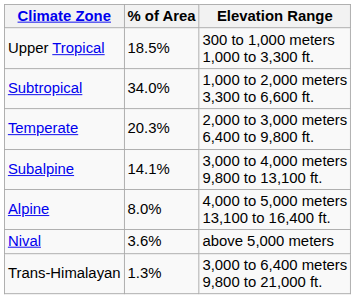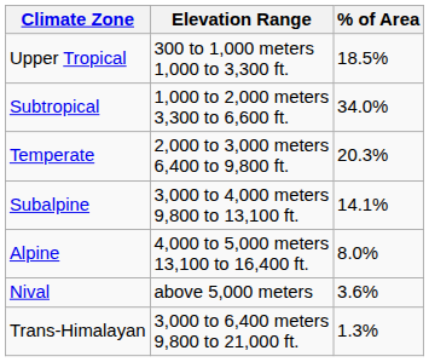columns swapped: Elevation Range <-> % of Area
